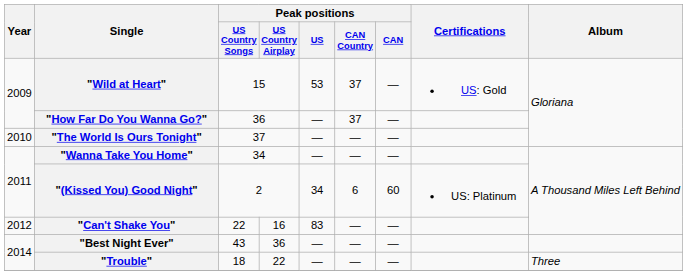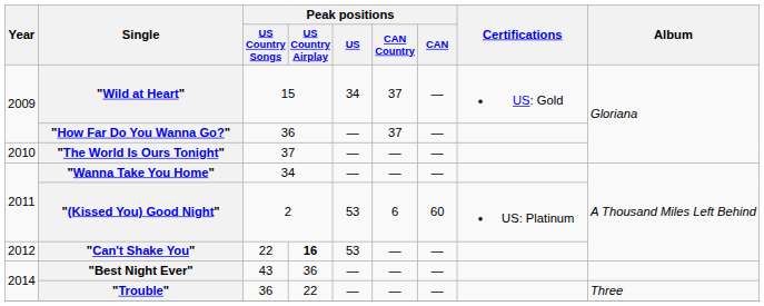"Wild at Heart" | Peak positions / US: 53 -> 34
"(Kissed You) Good Night" | Peak positions / US: 34 -> 53
"Can't Shake You" | Peak positions / US Country Airplay: normal -> bold
"Can't Shake You" | Peak positions / US: 83 -> 53
"Trouble" | Peak positions / US Country Songs: 18 -> 36
